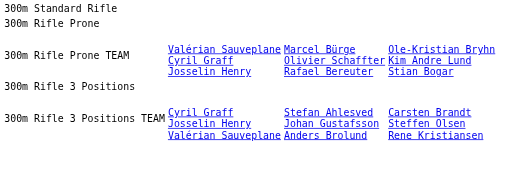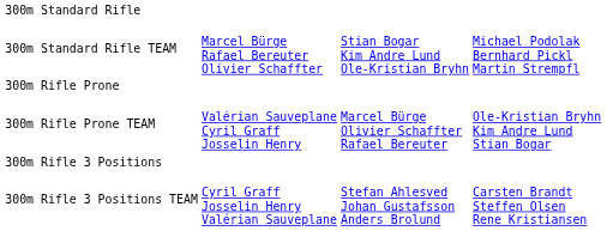+ row: 300m Standard Rifle TEAM | Marcel Bürge Rafael Bereuter Olivier Schaffter | Stian Bogar Kim Andre Lund Ole-Kristian Bryhn | Michael Podolak Bernhard Pickl Martin Strempfl
